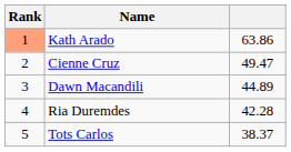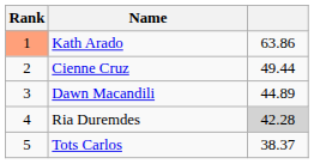Cienne Cruz | column 3: 49.47 -> 49.44
Ria Duremdes | column 3: no background -> lightgrey background
